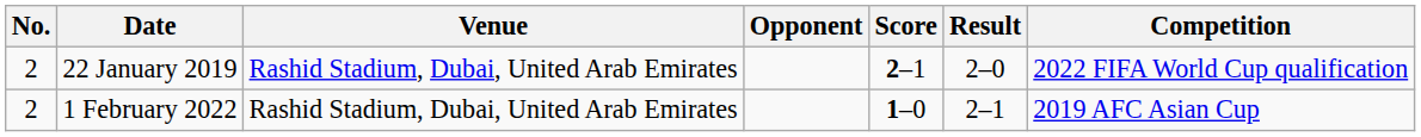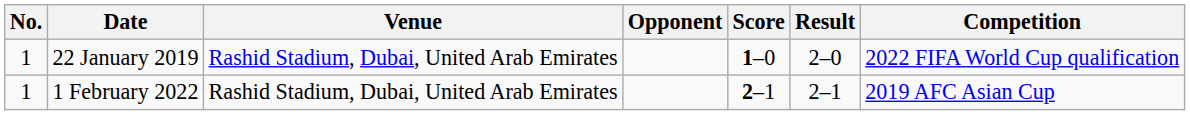22 January 2019 | No.: 2 -> 1
22 January 2019 | Score: 2–1 -> 1–0
1 February 2022 | No.: 2 -> 1
1 February 2022 | Score: 1–0 -> 2–1
